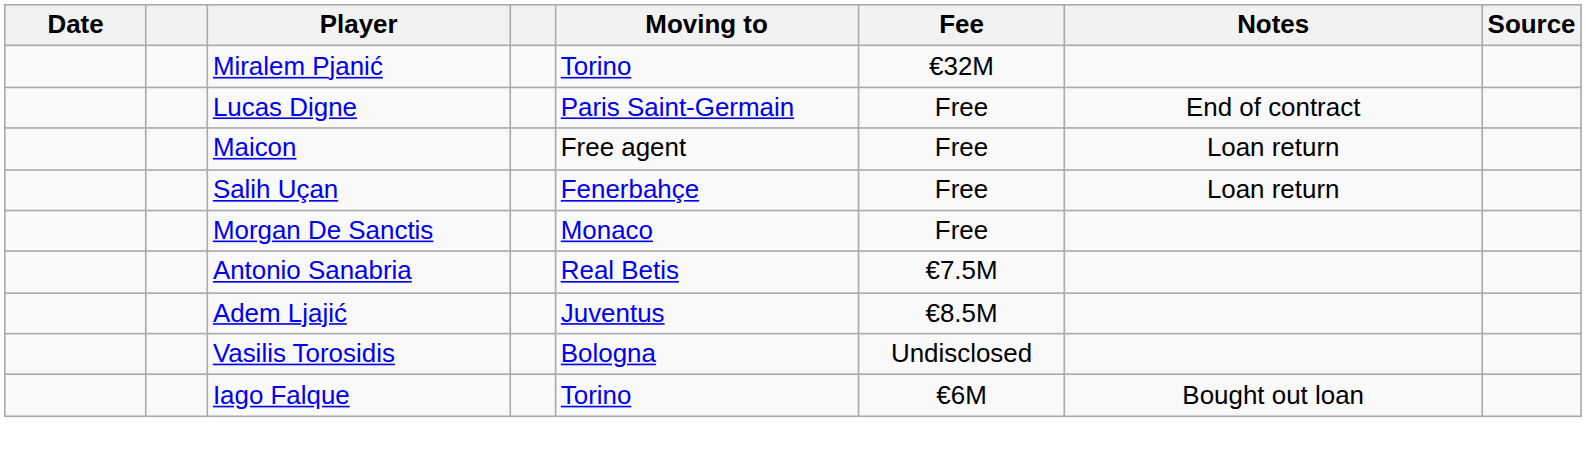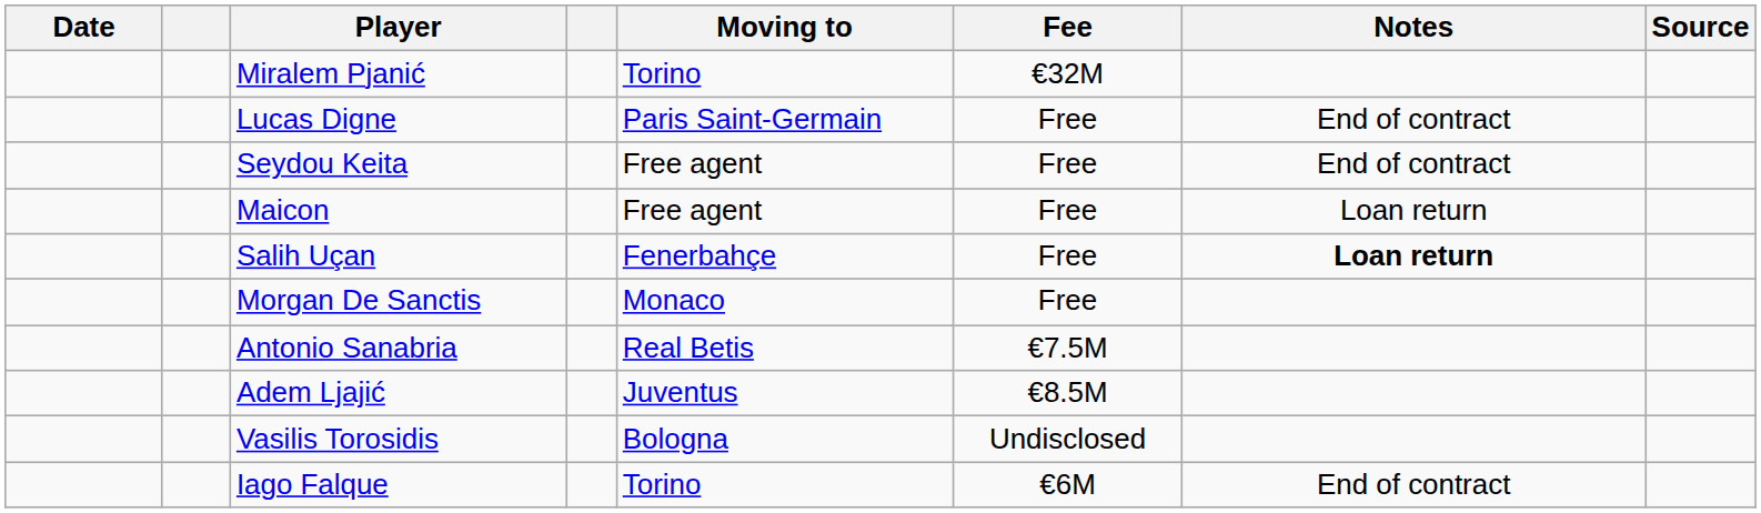+ row: Seydou Keita | Free agent | Free | End of contract
Salih Uçan | Notes: normal -> bold
Iago Falque | Notes: Bought out loan -> End of contract
